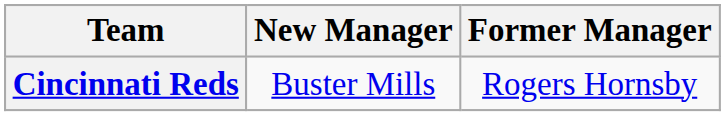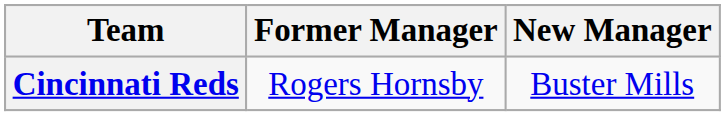columns swapped: Former Manager <-> New Manager
